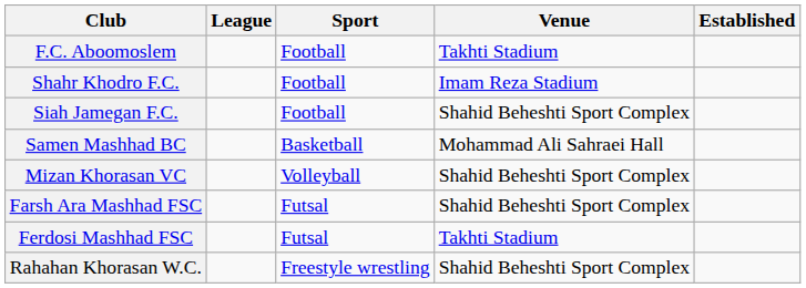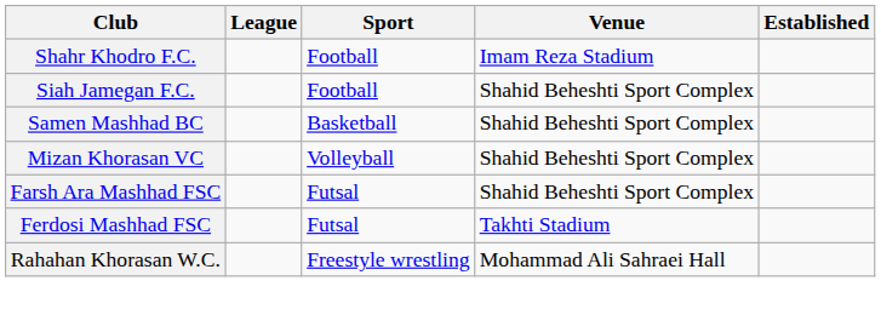- row: F.C. Aboomoslem | Football | Takhti Stadium
Samen Mashhad BC | Venue: Mohammad Ali Sahraei Hall -> Shahid Beheshti Sport Complex
Rahahan Khorasan W.C. | Venue: Shahid Beheshti Sport Complex -> Mohammad Ali Sahraei Hall
